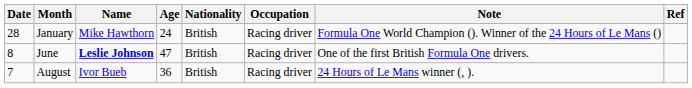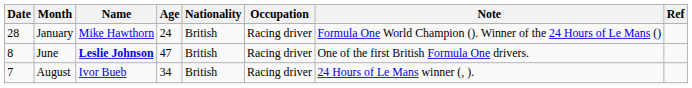August | Age: 36 -> 34
